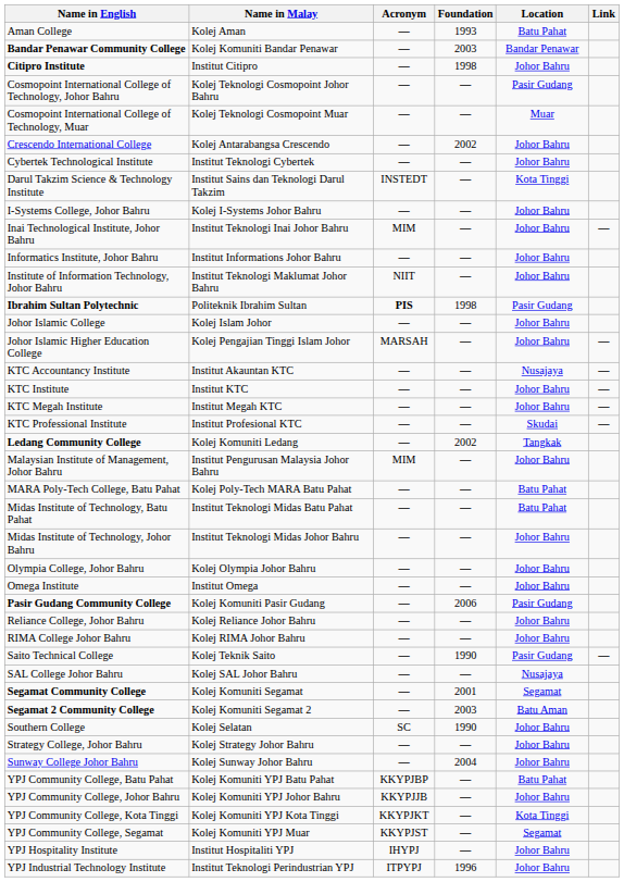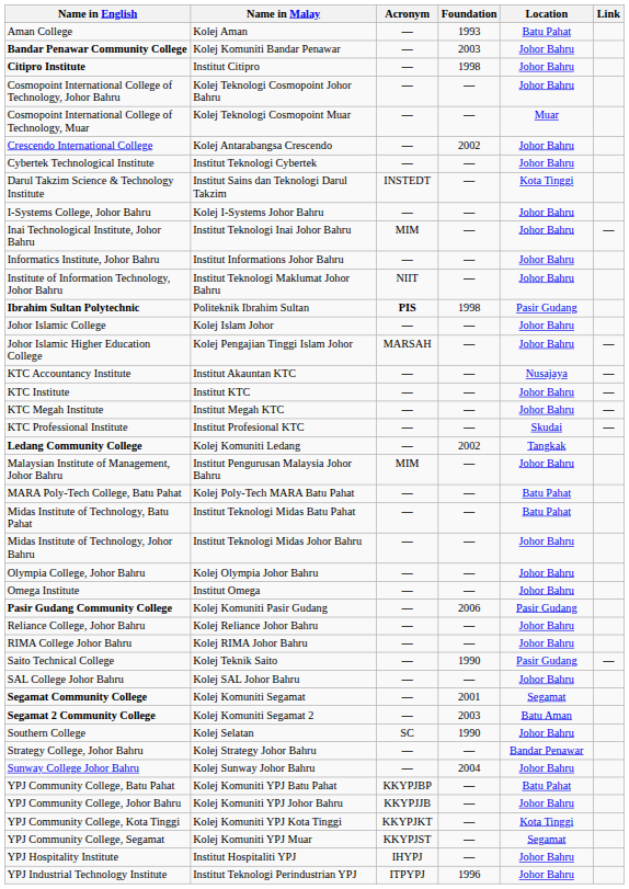Bandar Penawar Community College | Location: Bandar Penawar -> Johor Bahru
Cosmopoint International College of Technology, Johor Bahru | Location: Pasir Gudang -> Johor Bahru
SAL College Johor Bahru | Location: Nusajaya -> Johor Bahru
Strategy College, Johor Bahru | Location: Johor Bahru -> Bandar Penawar
